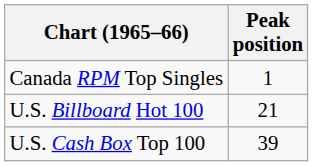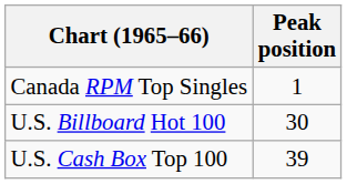U.S. Billboard Hot 100 | Peak position: 21 -> 30
